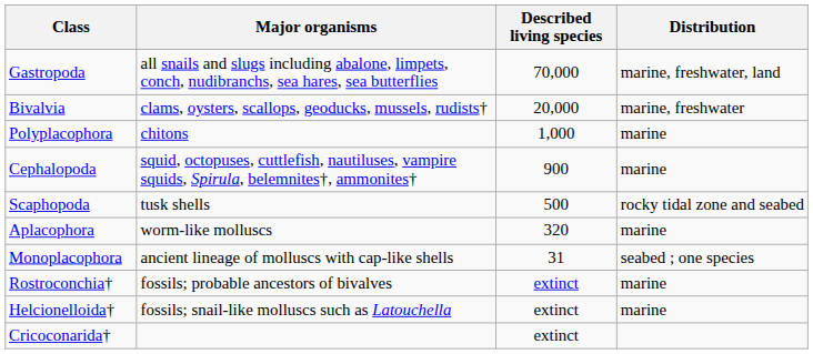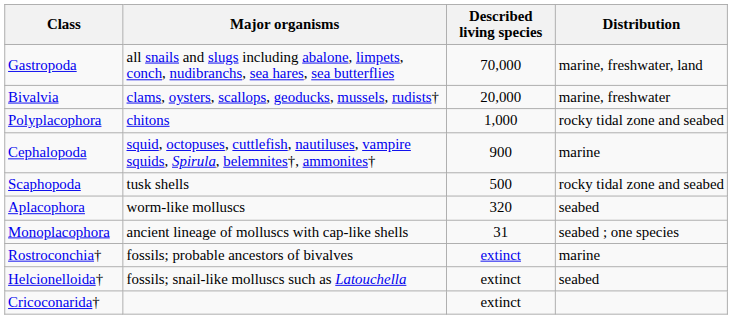Polyplacophora | Distribution: marine -> rocky tidal zone and seabed
Aplacophora | Distribution: marine -> seabed
Helcionelloida† | Distribution: marine -> seabed
